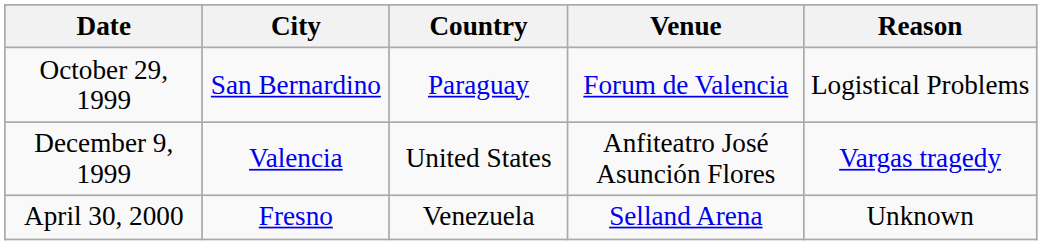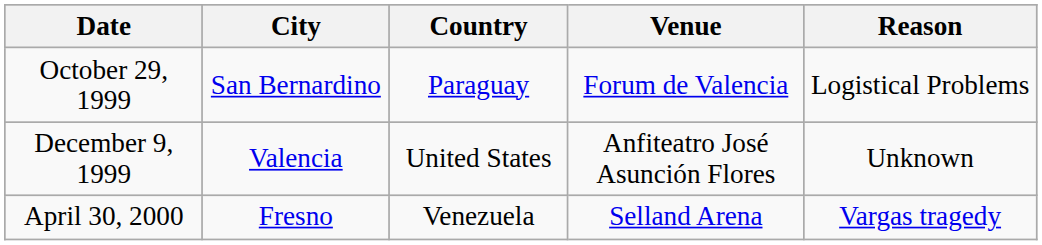December 9, 1999 | Reason: Vargas tragedy -> Unknown
April 30, 2000 | Reason: Unknown -> Vargas tragedy
